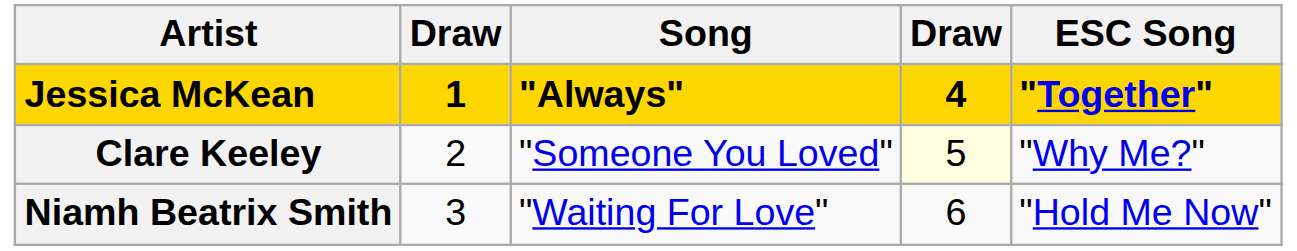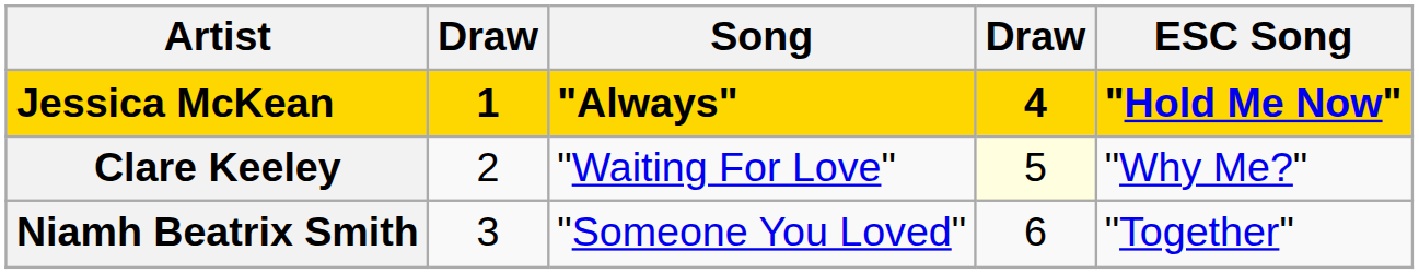Jessica McKean | ESC Song: "Together" -> "Hold Me Now"
Clare Keeley | Song: "Someone You Loved" -> "Waiting For Love"
Niamh Beatrix Smith | Song: "Waiting For Love" -> "Someone You Loved"
Niamh Beatrix Smith | ESC Song: "Hold Me Now" -> "Together"
